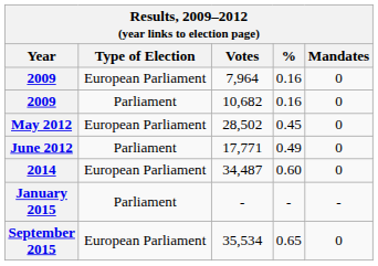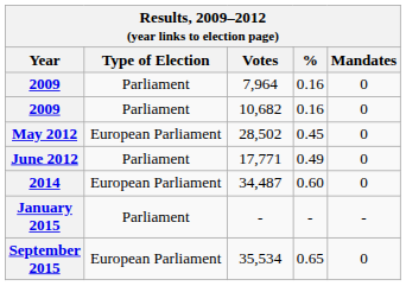7,964 | Type of Election: European Parliament -> Parliament
